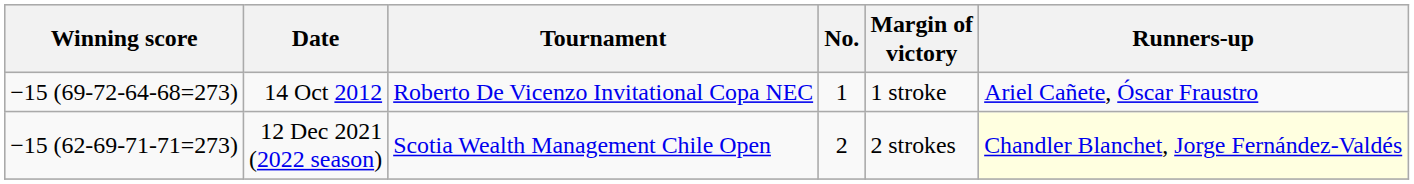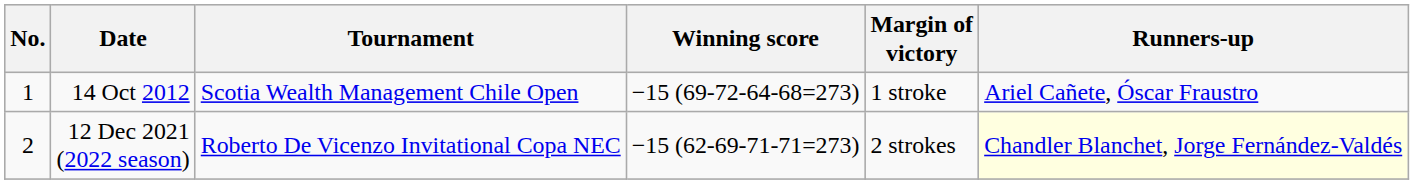columns swapped: No. <-> Winning score
14 Oct 2012 | Tournament: Roberto De Vicenzo Invitational Copa NEC -> Scotia Wealth Management Chile Open
12 Dec 2021 (2022 season) | Tournament: Scotia Wealth Management Chile Open -> Roberto De Vicenzo Invitational Copa NEC
